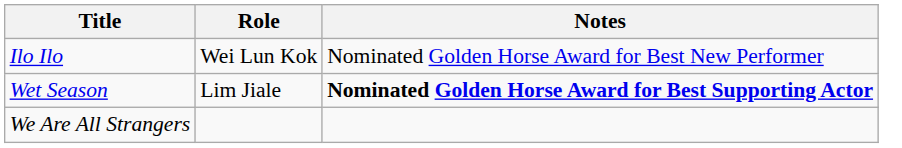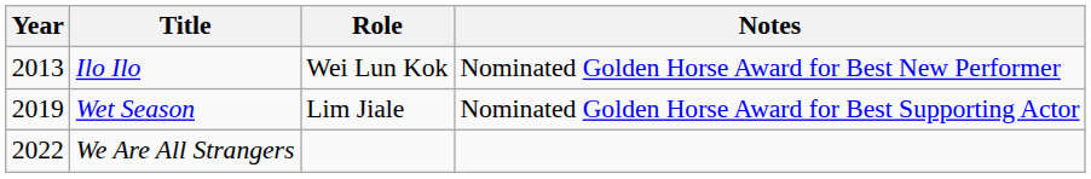+ column: Year | 2013 | 2019 | 2022
Wet Season | Notes: bold -> normal
